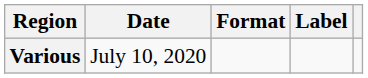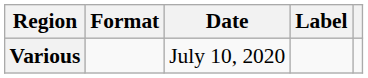columns swapped: Date <-> Format
